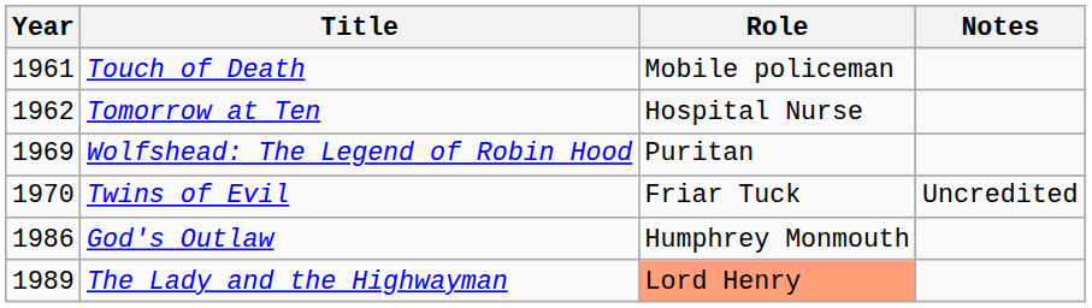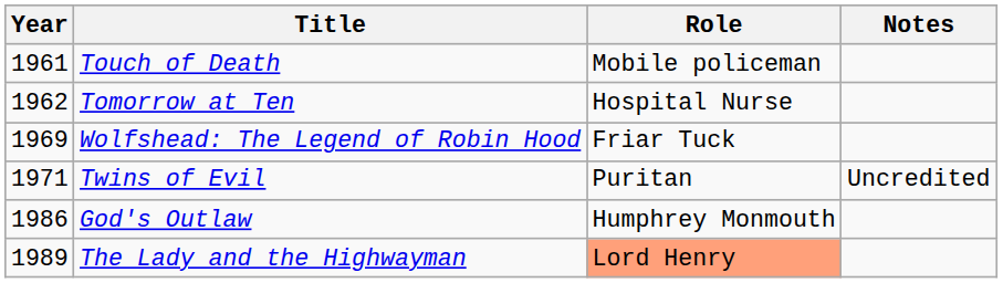Wolfshead: The Legend of Robin Hood | Role: Puritan -> Friar Tuck
Twins of Evil | Year: 1970 -> 1971
Twins of Evil | Role: Friar Tuck -> Puritan
